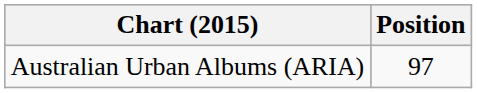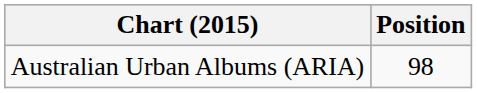Australian Urban Albums (ARIA) | Position: 97 -> 98
